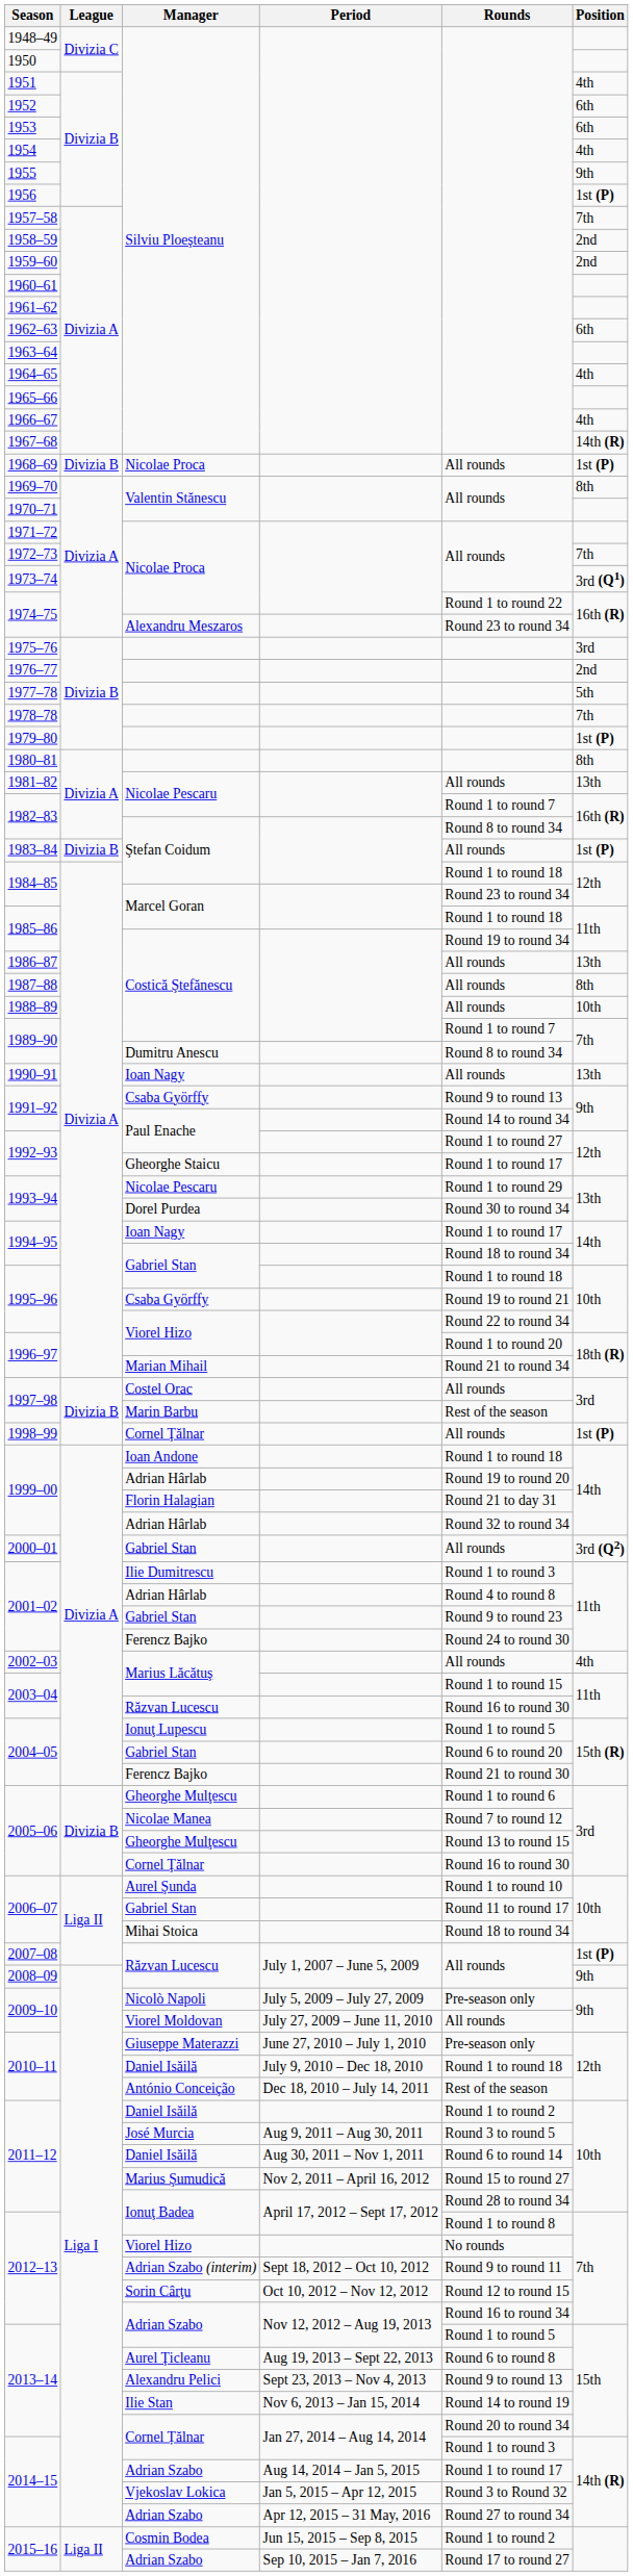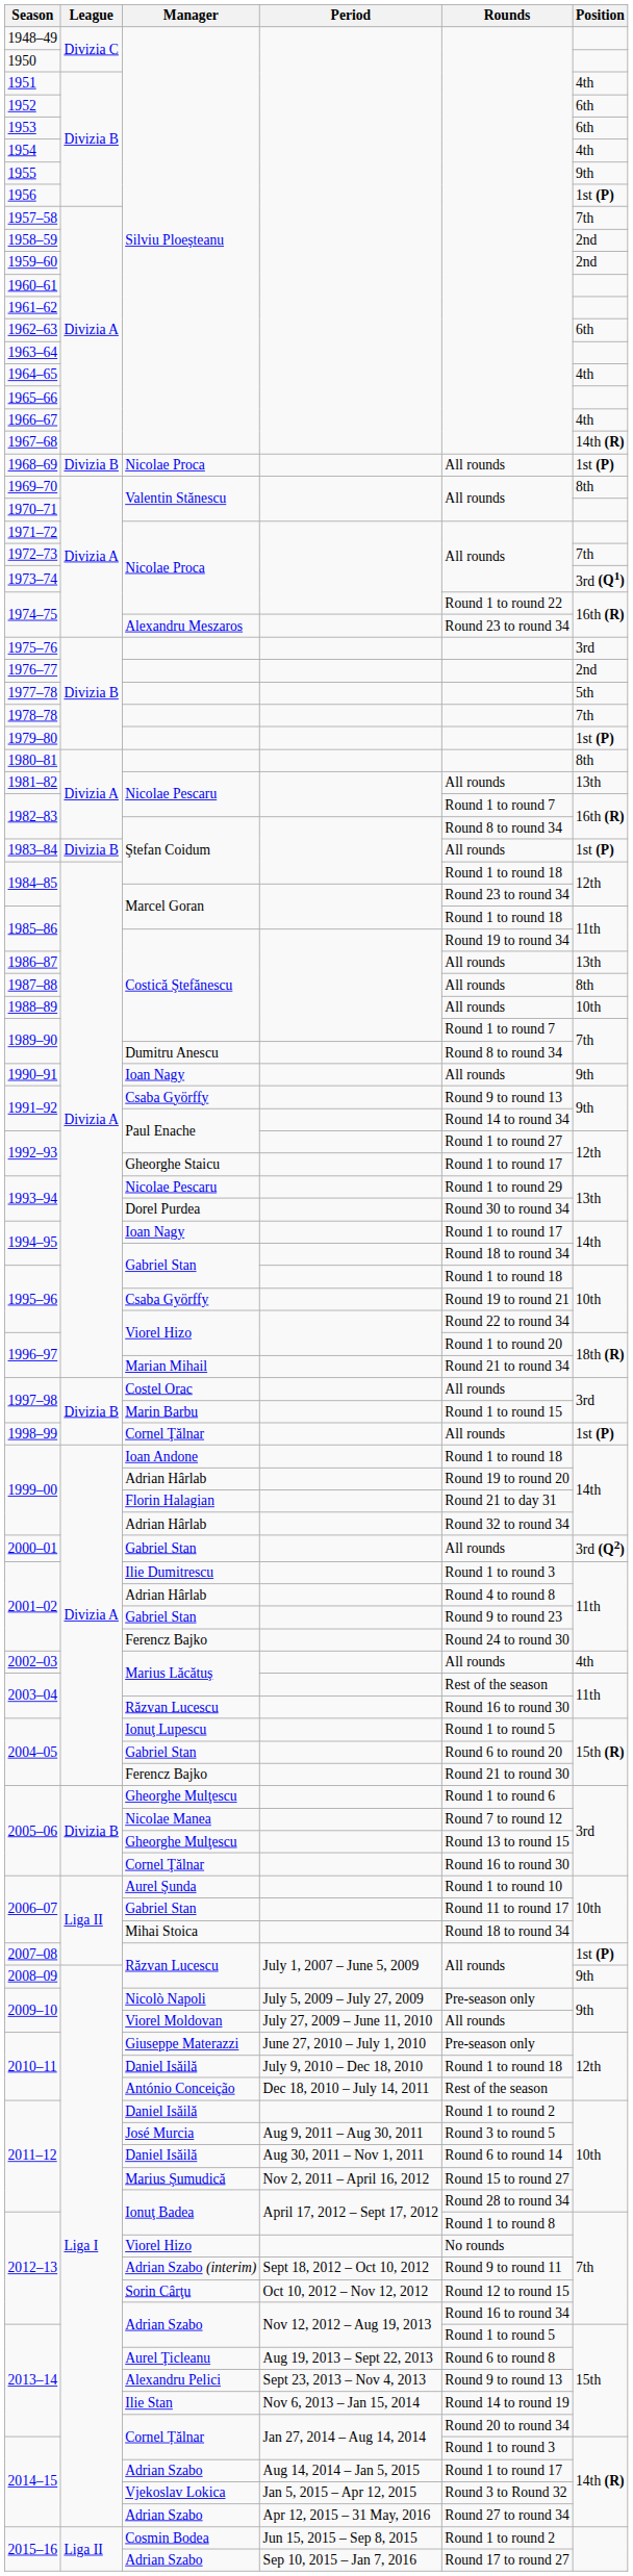1990–91 | Position: 13th -> 9th
1997–98 / Marin Barbu | Rounds: Rest of the season -> Round 1 to round 15
2003–04 / Marius Lăcătuş | Rounds: Round 1 to round 15 -> Rest of the season
